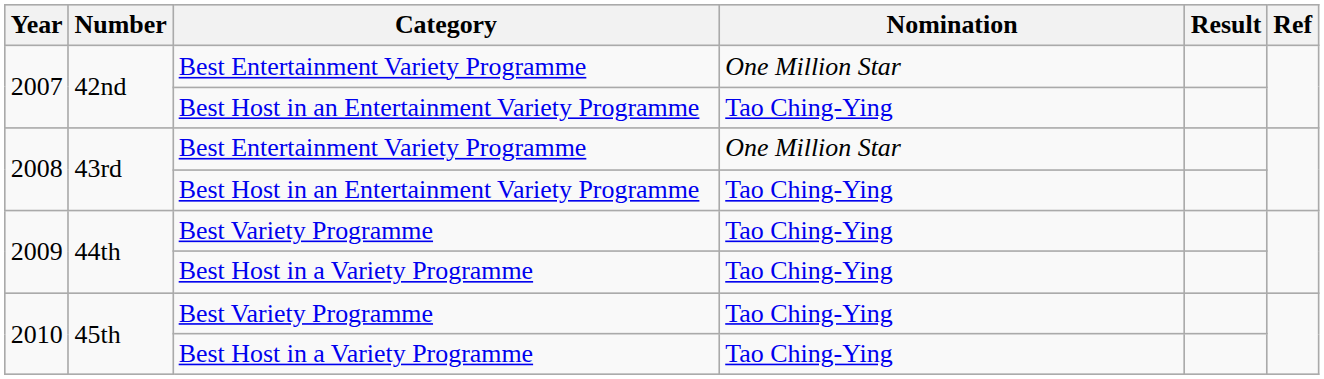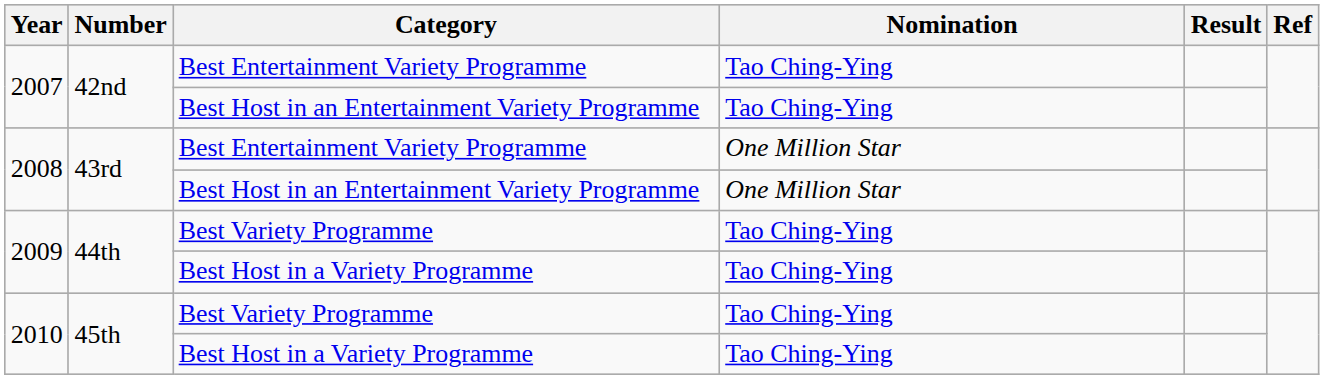2007 / Best Entertainment Variety Programme | Nomination: One Million Star -> Tao Ching-Ying
2008 / Best Host in an Entertainment Variety Programme | Nomination: Tao Ching-Ying -> One Million Star
